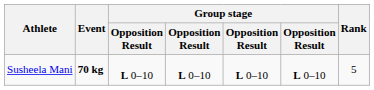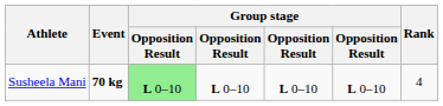Susheela Mani | column 3: no background -> lightgreen background
Susheela Mani | Rank: 5 -> 4
